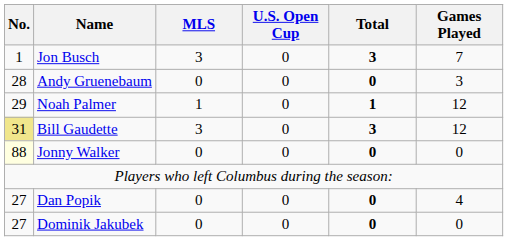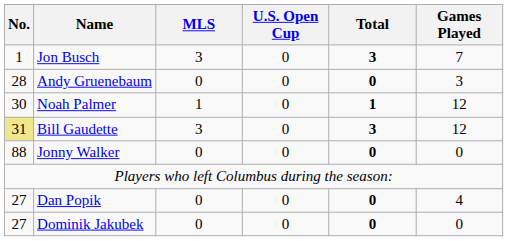Noah Palmer | No.: 29 -> 30
Jonny Walker | No.: lightyellow background -> no background
